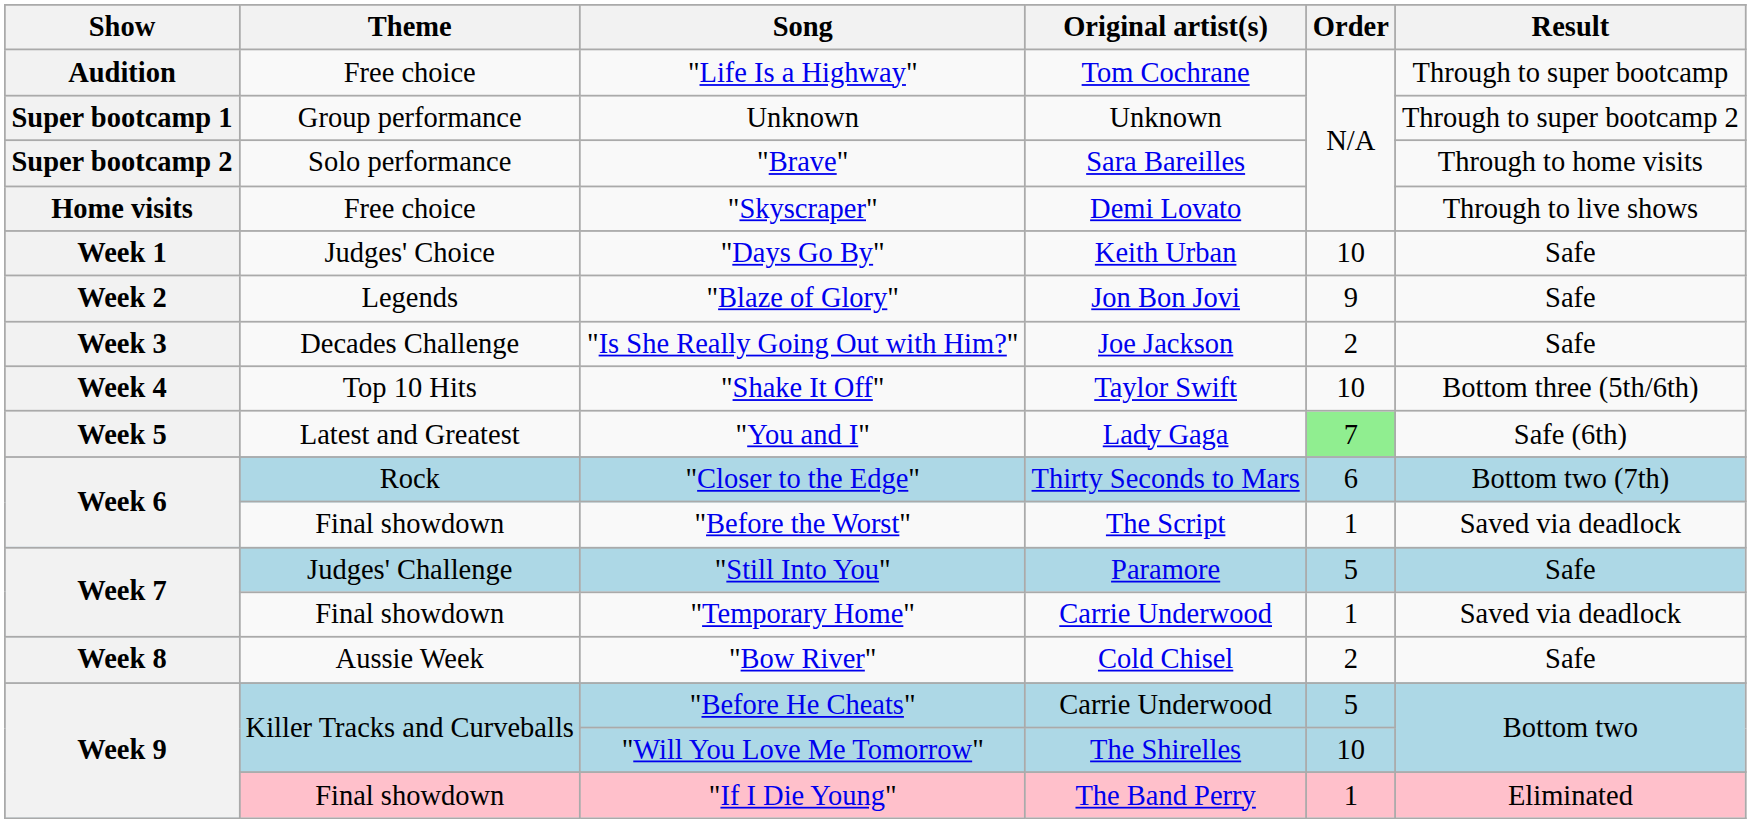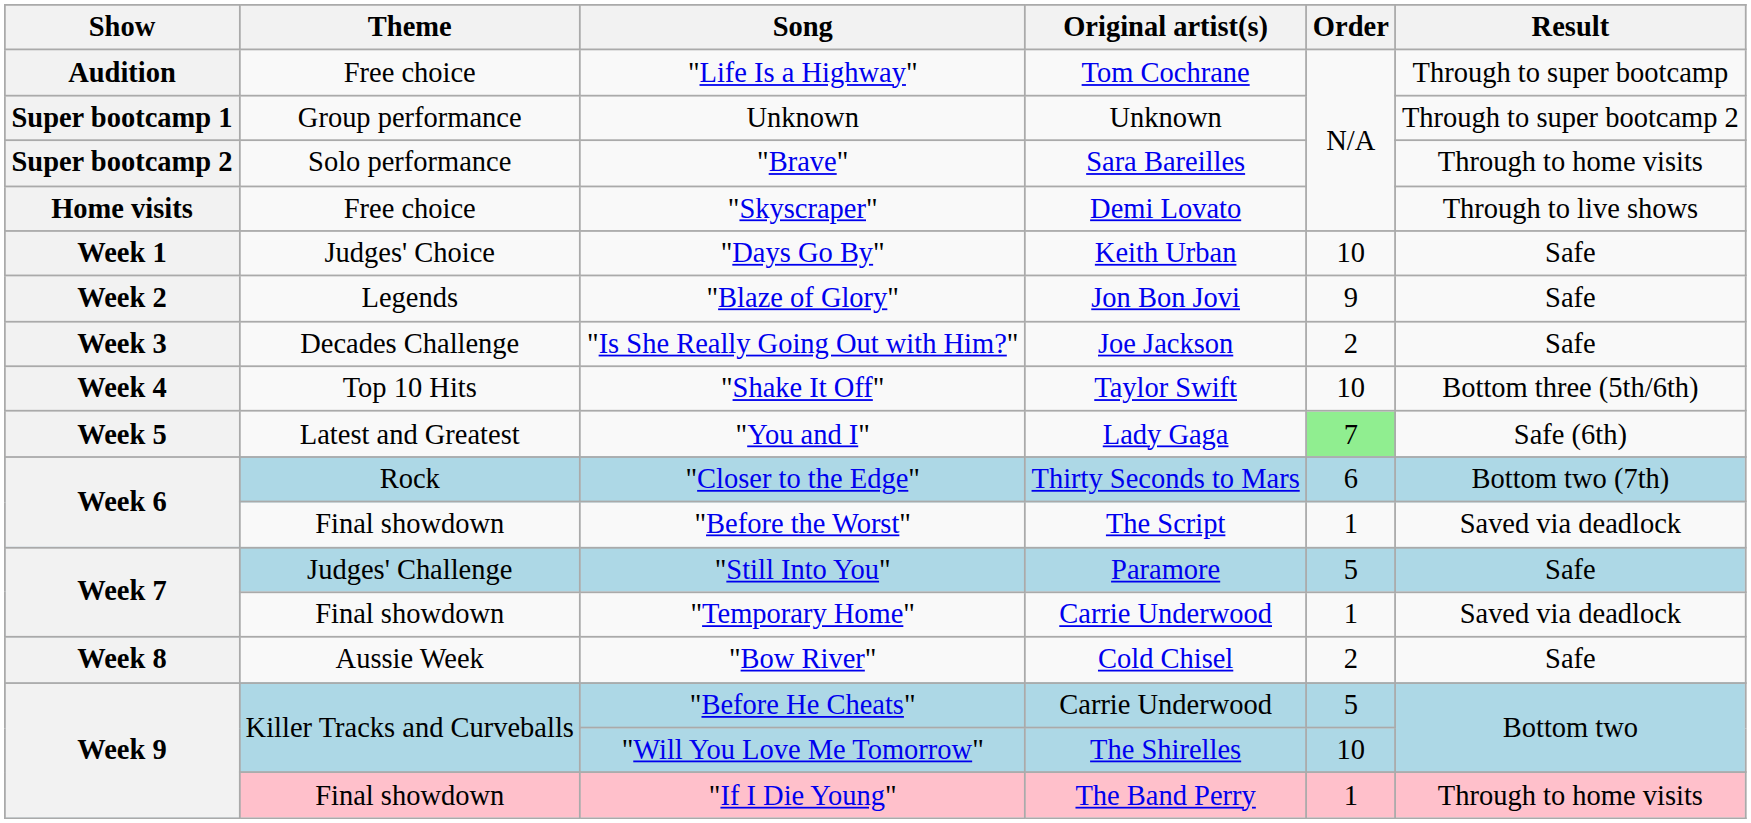"If I Die Young" | Result: Eliminated -> Through to home visits
